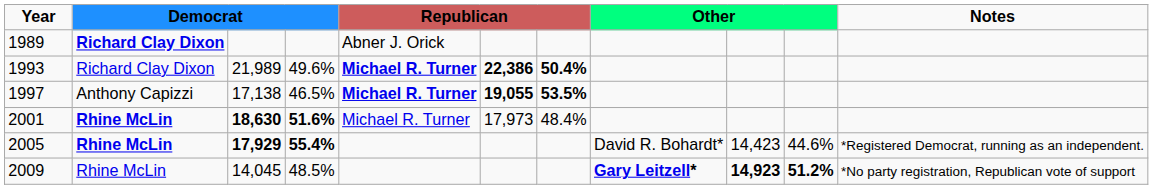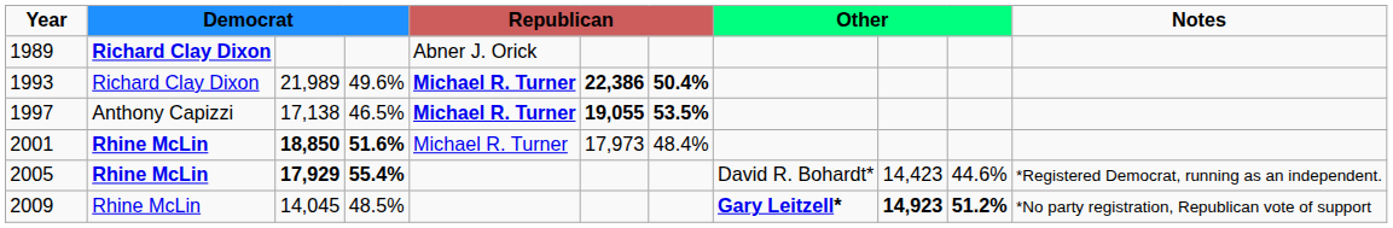2001 | column 3: 18,630 -> 18,850
